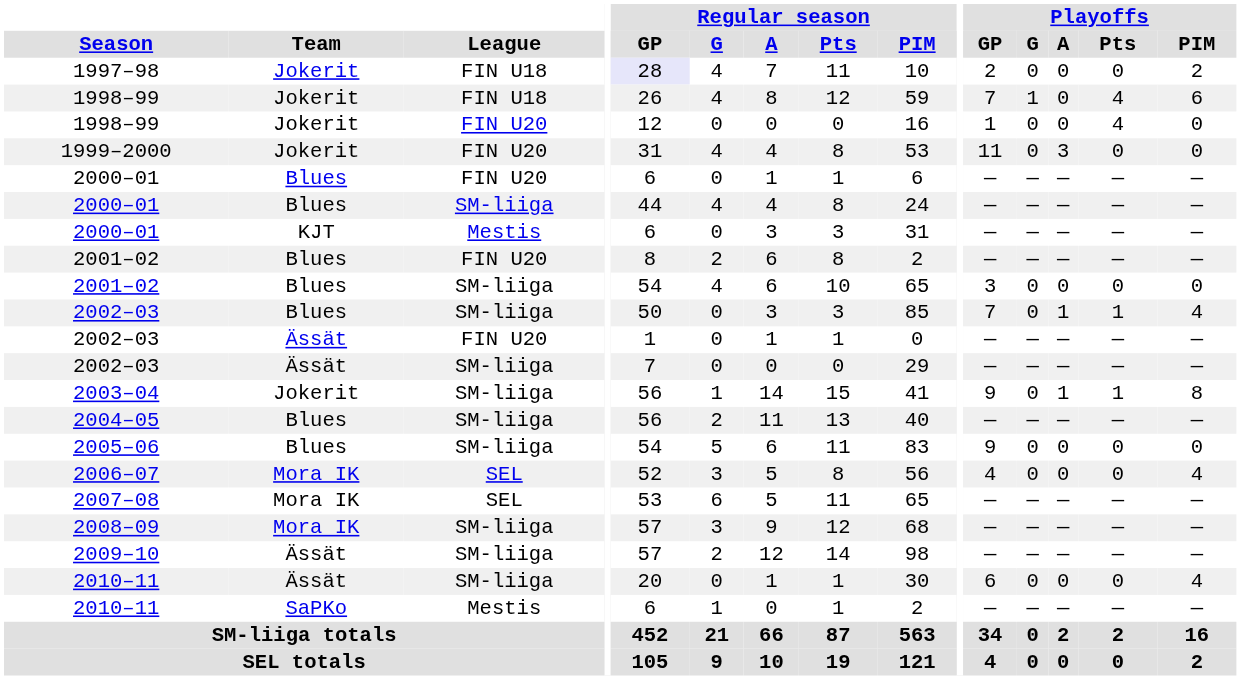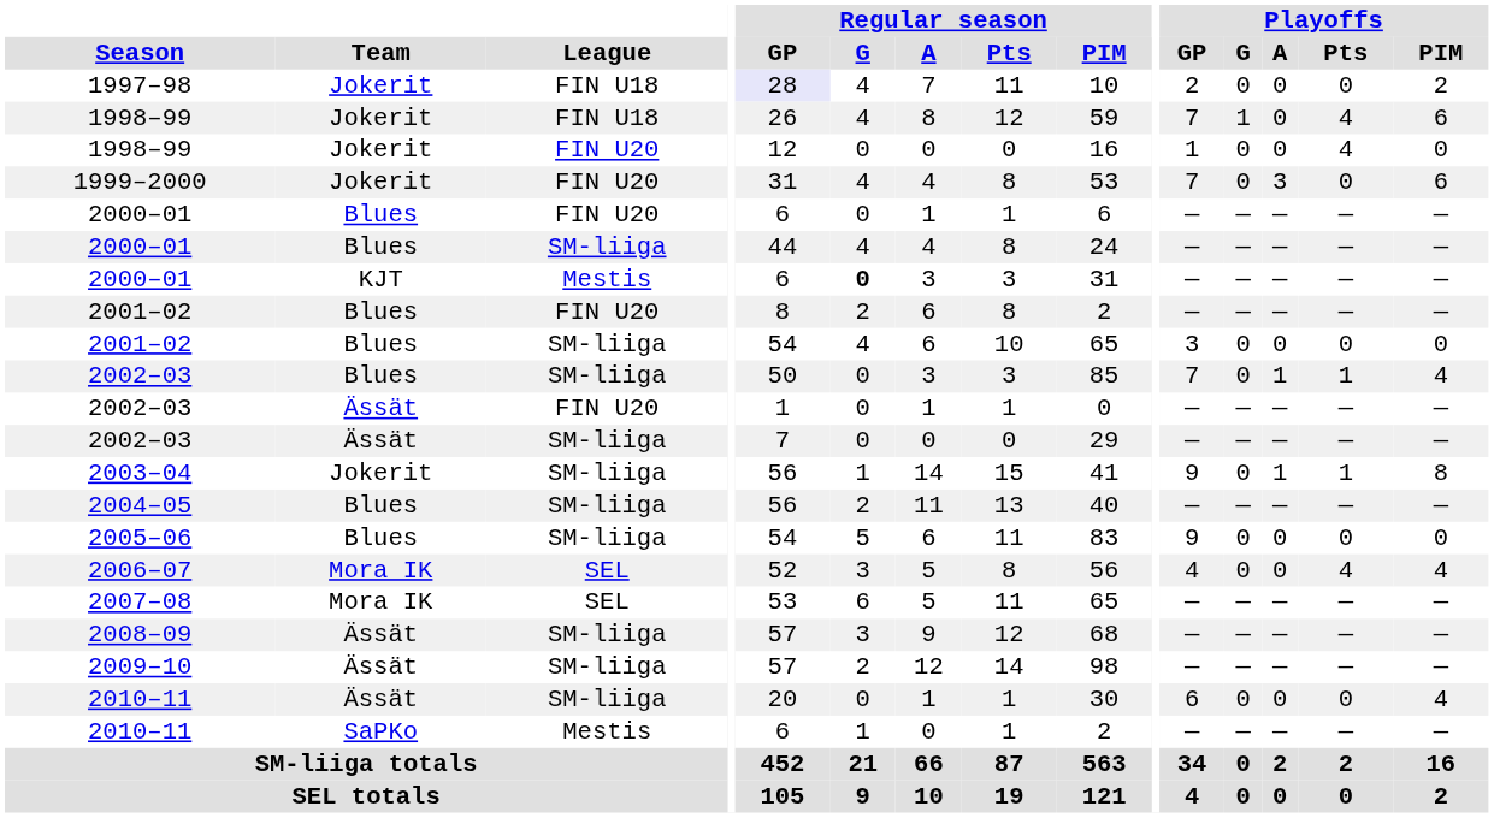1999–2000 | Playoffs / GP: 11 -> 7
1999–2000 | Playoffs / PIM: 0 -> 6
2000–01 / Mestis | Regular season / G: normal -> bold
2006–07 | Playoffs / Pts: 0 -> 4
2008–09 | Team: Mora IK -> Ässät
